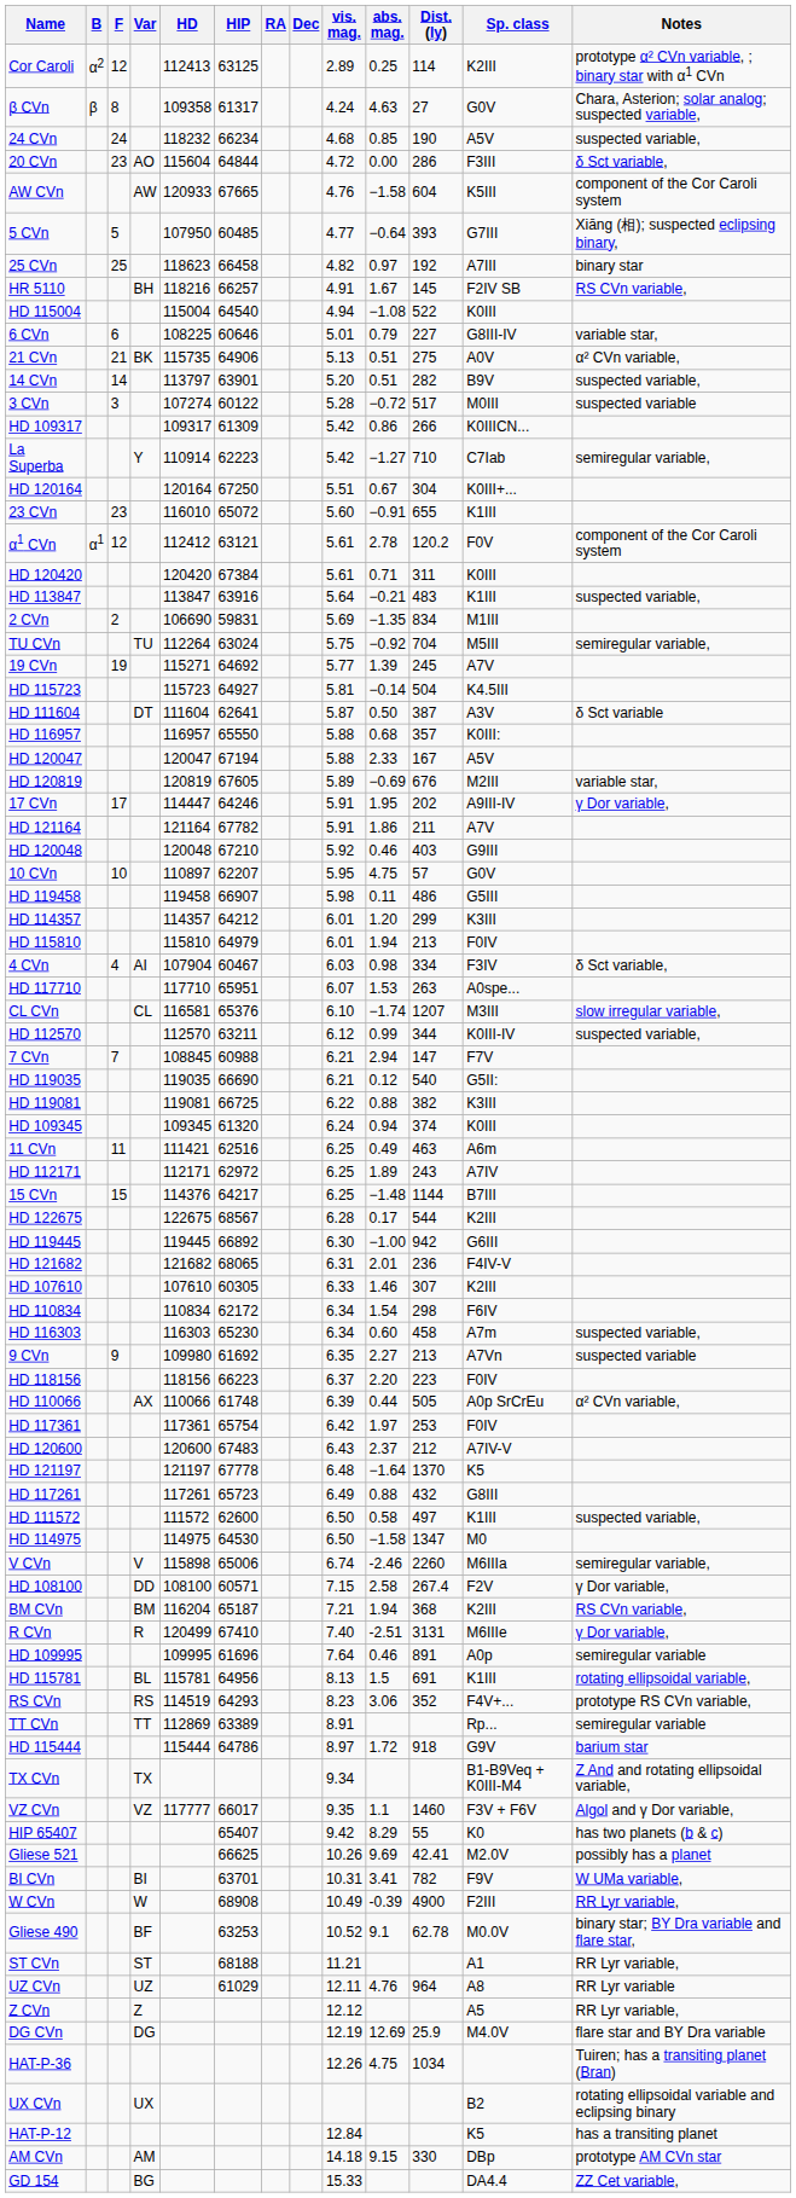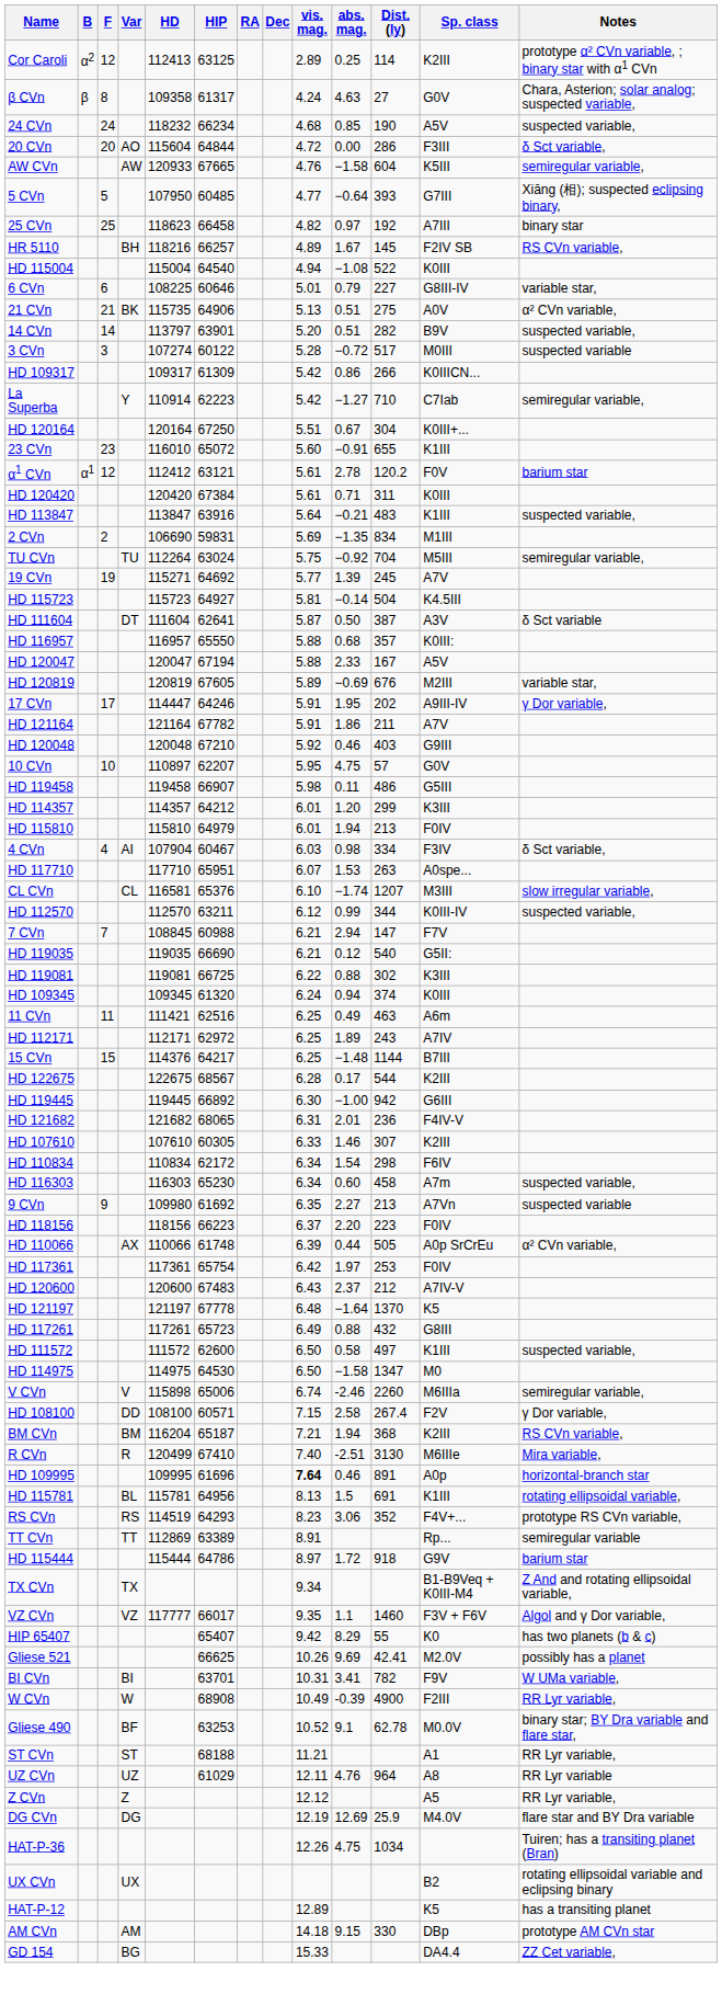20 CVn | F: 23 -> 20
AW CVn | Notes: component of the Cor Caroli system -> semiregular variable,
HR 5110 | vis. mag.: 4.91 -> 4.89
α1 CVn | Notes: component of the Cor Caroli system -> barium star
HD 119081 | Dist. (ly): 382 -> 302
R CVn | Dist. (ly): 3131 -> 3130
R CVn | Notes: γ Dor variable, -> Mira variable,
HD 109995 | vis. mag.: normal -> bold
HD 109995 | Notes: semiregular variable -> horizontal-branch star
HAT-P-12 | vis. mag.: 12.84 -> 12.89
